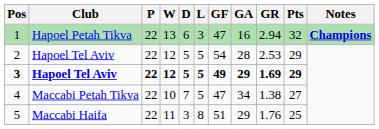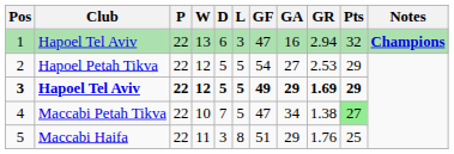1 | Club: Hapoel Petah Tikva -> Hapoel Tel Aviv
2 | Club: Hapoel Tel Aviv -> Hapoel Petah Tikva
2 | GA: 28 -> 27
4 | Pts: no background -> lightgreen background
